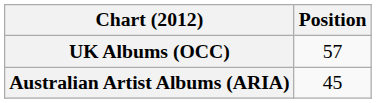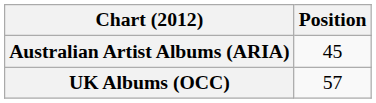rows swapped: Australian Artist Albums (ARIA) <-> UK Albums (OCC)
